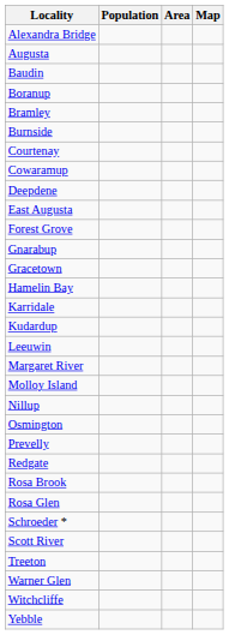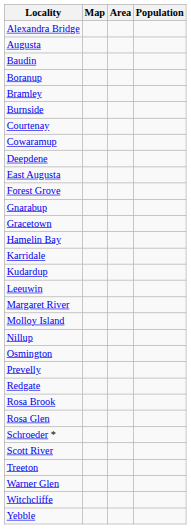columns swapped: Population <-> Map
